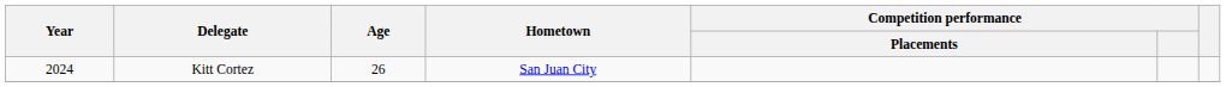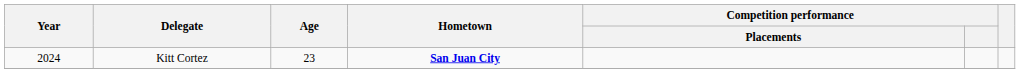Kitt Cortez | Age: 26 -> 23
Kitt Cortez | Hometown: normal -> bold
